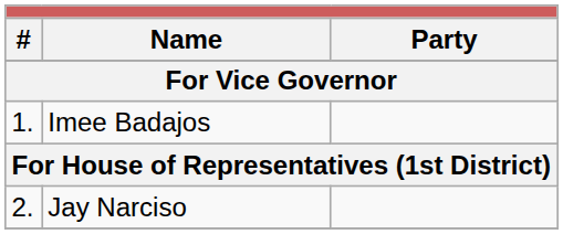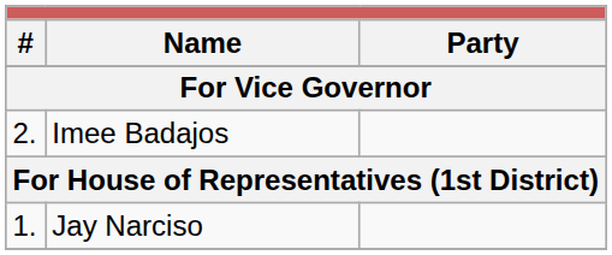Imee Badajos | column 1: 1. -> 2.
Jay Narciso | column 1: 2. -> 1.
